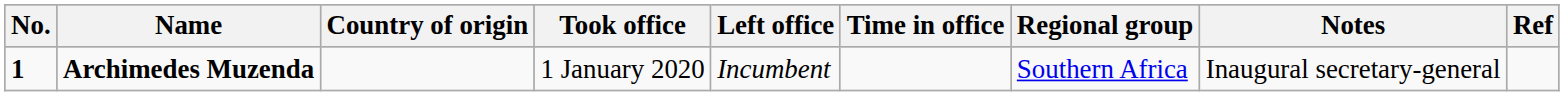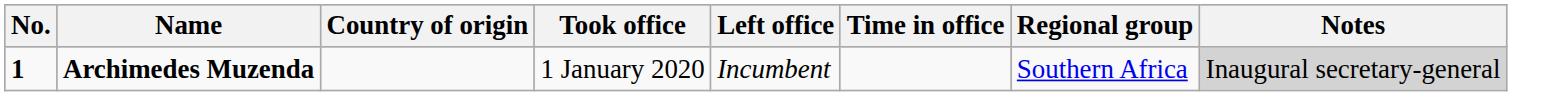- column: Ref
Archimedes Muzenda | Notes: no background -> lightgrey background
